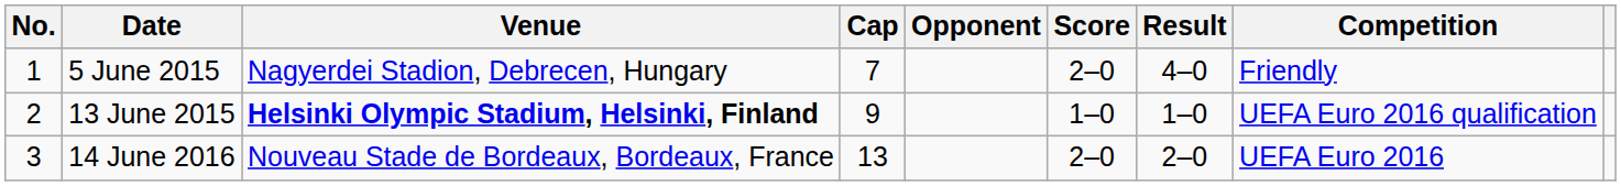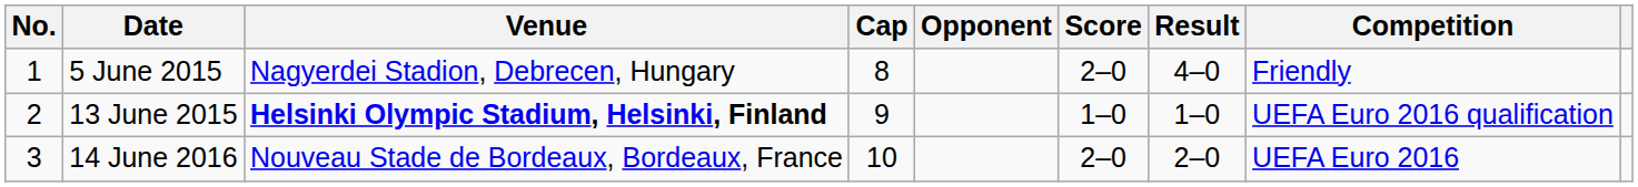5 June 2015 | Cap: 7 -> 8
14 June 2016 | Cap: 13 -> 10
